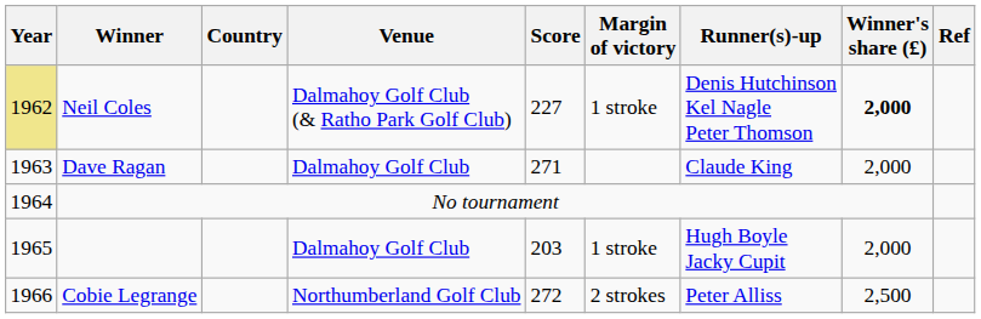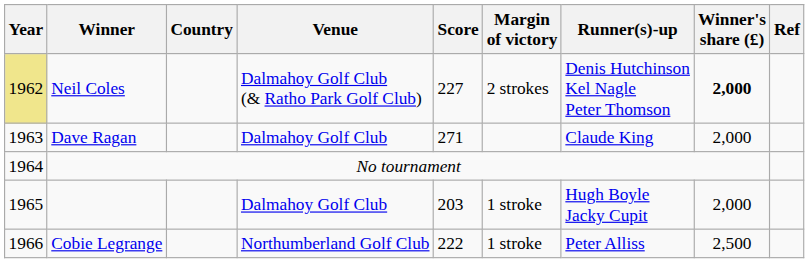Neil Coles | Margin of victory: 1 stroke -> 2 strokes
Cobie Legrange | Score: 272 -> 222
Cobie Legrange | Margin of victory: 2 strokes -> 1 stroke
